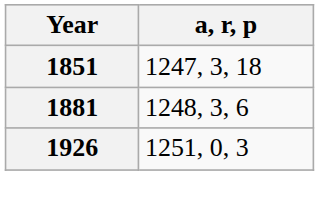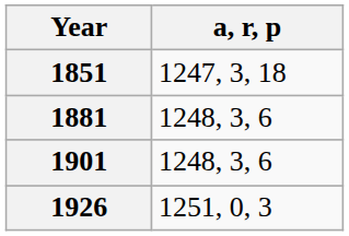+ row: 1901 | 1248, 3, 6
